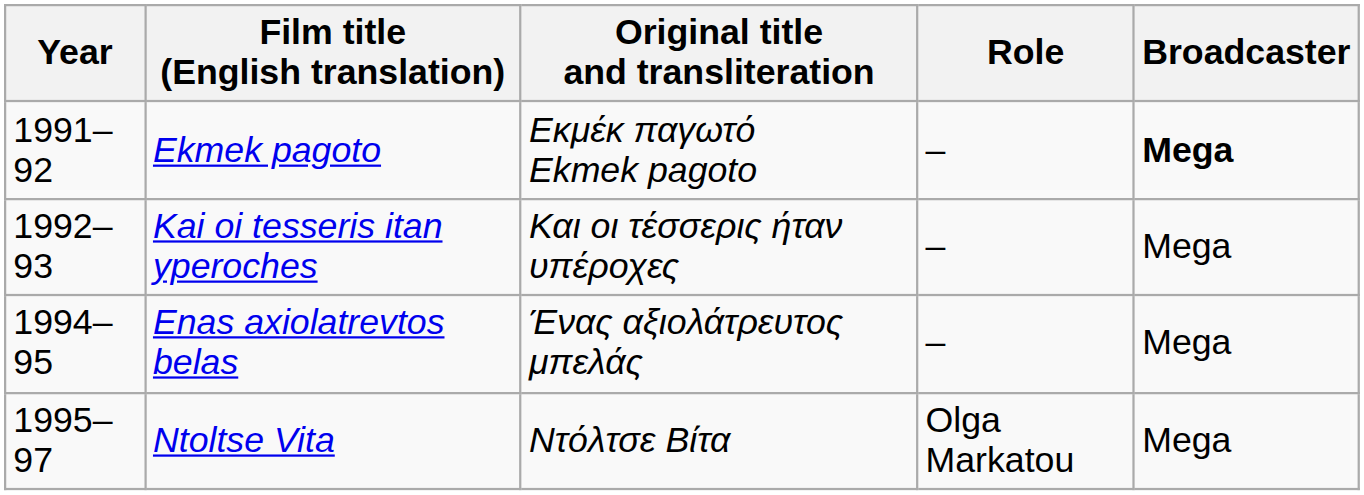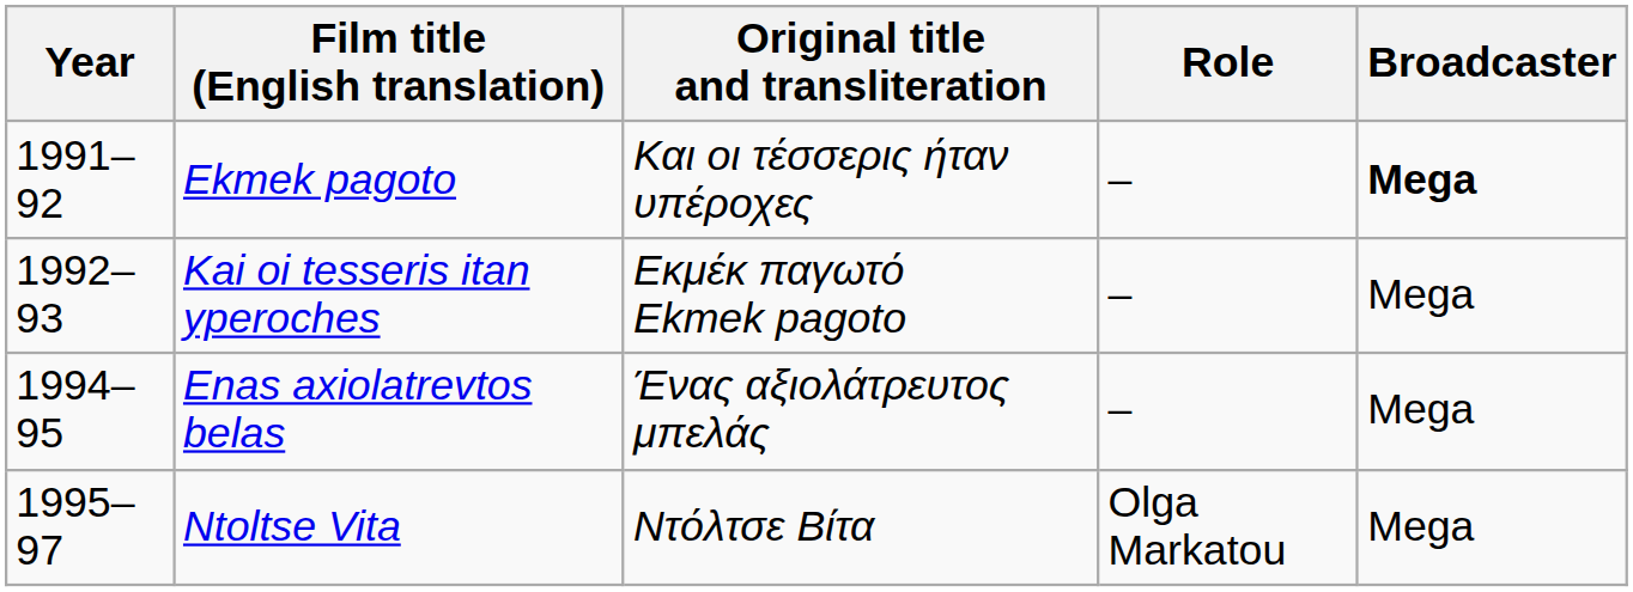Ekmek pagoto | Original title and transliteration: Εκμέκ παγωτό Ekmek pagoto -> Και οι τέσσερις ήταν υπέροχες
Kai oi tesseris itan yperoches | Original title and transliteration: Και οι τέσσερις ήταν υπέροχες -> Εκμέκ παγωτό Ekmek pagoto
